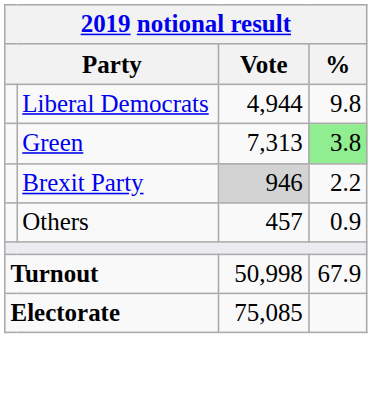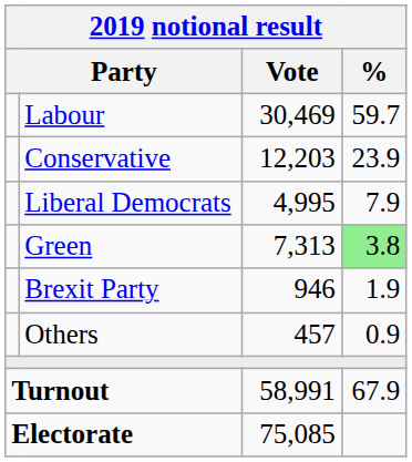+ row: Labour | 30,469 | 59.7
+ row: Conservative | 12,203 | 23.9
Liberal Democrats | Vote: 4,944 -> 4,995
Liberal Democrats | %: 9.8 -> 7.9
Brexit Party | Vote: lightgrey background -> no background
Brexit Party | %: 2.2 -> 1.9
Turnout | Vote: 50,998 -> 58,991
